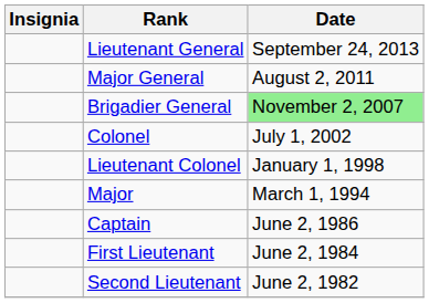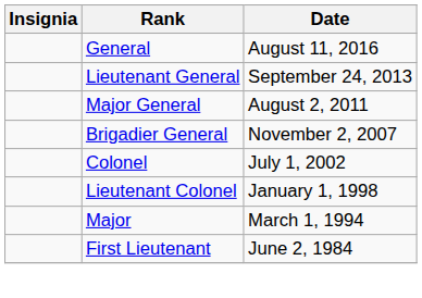+ row: General | August 11, 2016
Brigadier General | Date: lightgreen background -> no background
- row: Captain | June 2, 1986
- row: Second Lieutenant | June 2, 1982
